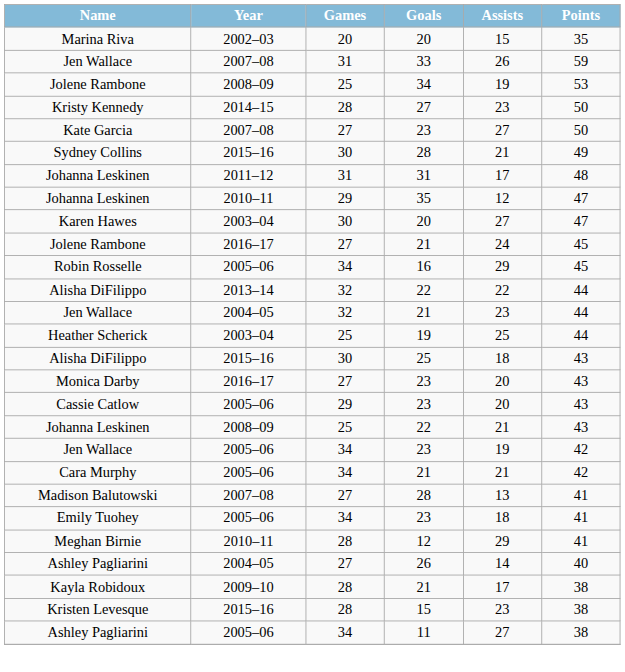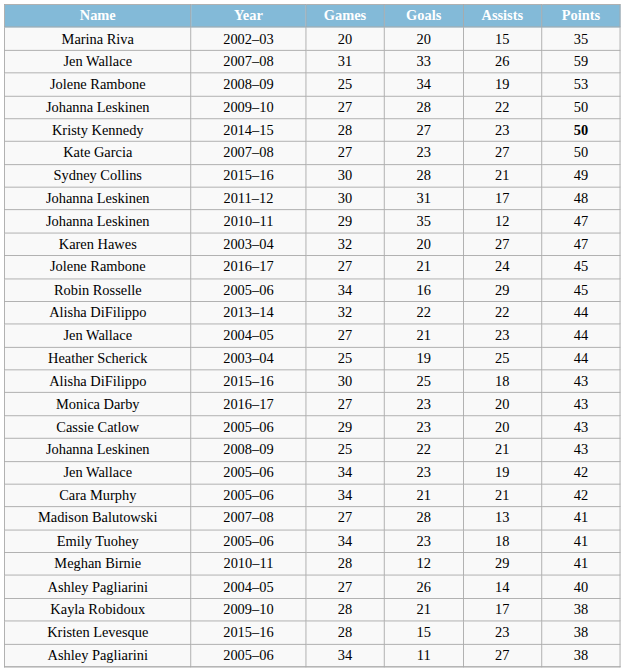+ row: Johanna Leskinen | 2009–10 | 27 | 28 | 22 | 50
Kristy Kennedy | Points: normal -> bold
Johanna Leskinen / 31 | Games: 31 -> 30
Karen Hawes | Games: 30 -> 32
Jen Wallace / 21 | Games: 32 -> 27
